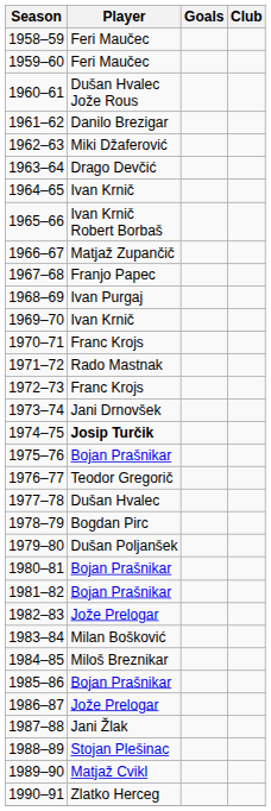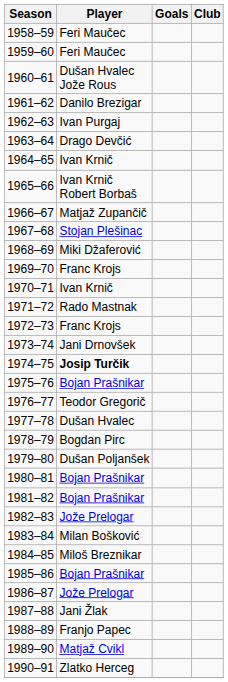1962–63 | Player: Miki Džaferović -> Ivan Purgaj
1967–68 | Player: Franjo Papec -> Stojan Plešinac
1968–69 | Player: Ivan Purgaj -> Miki Džaferović
1969–70 | Player: Ivan Krnič -> Franc Krojs
1970–71 | Player: Franc Krojs -> Ivan Krnič
1988–89 | Player: Stojan Plešinac -> Franjo Papec
